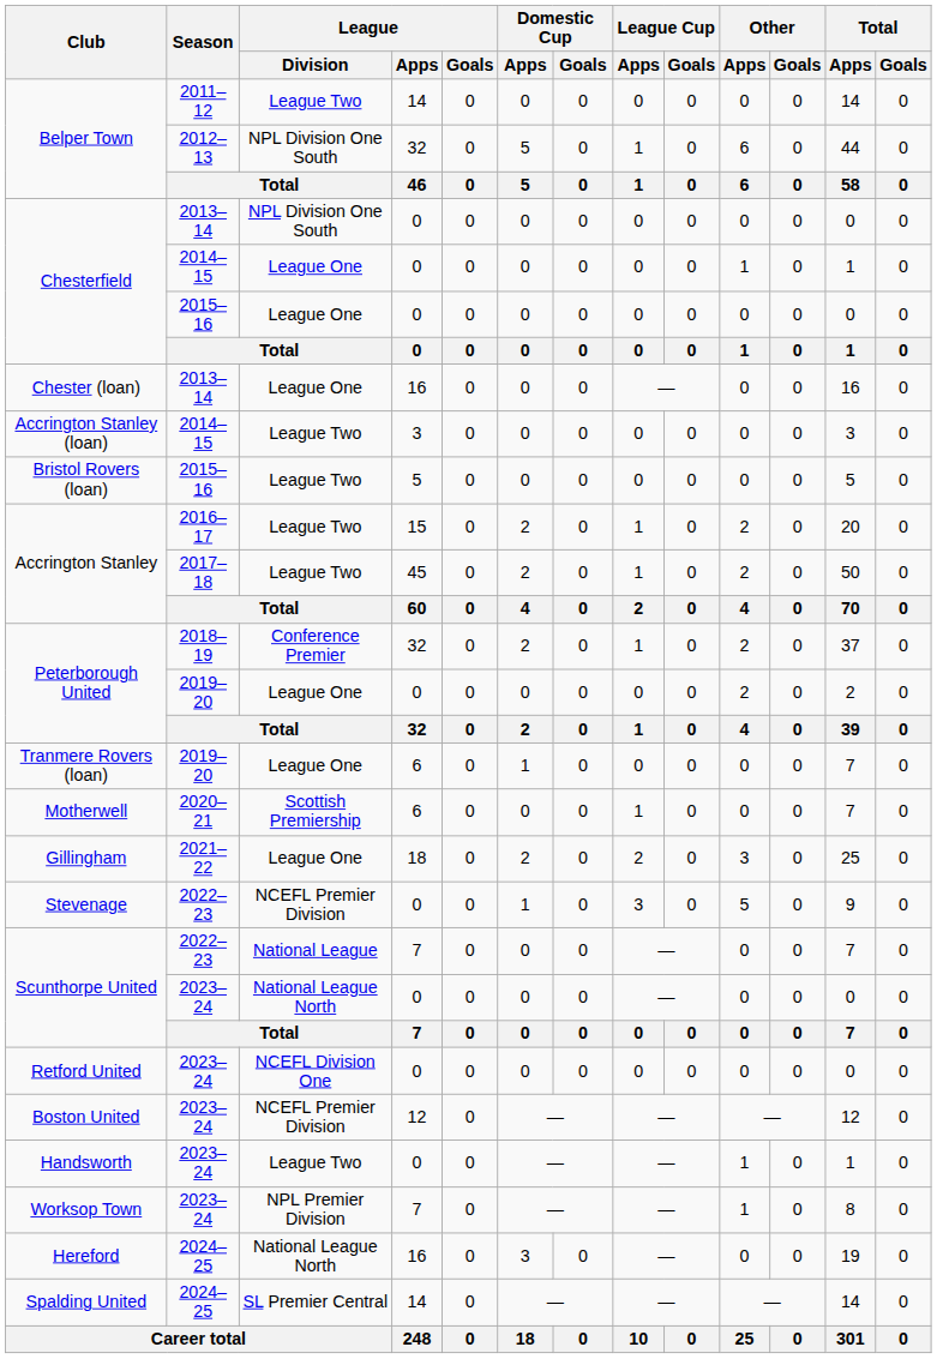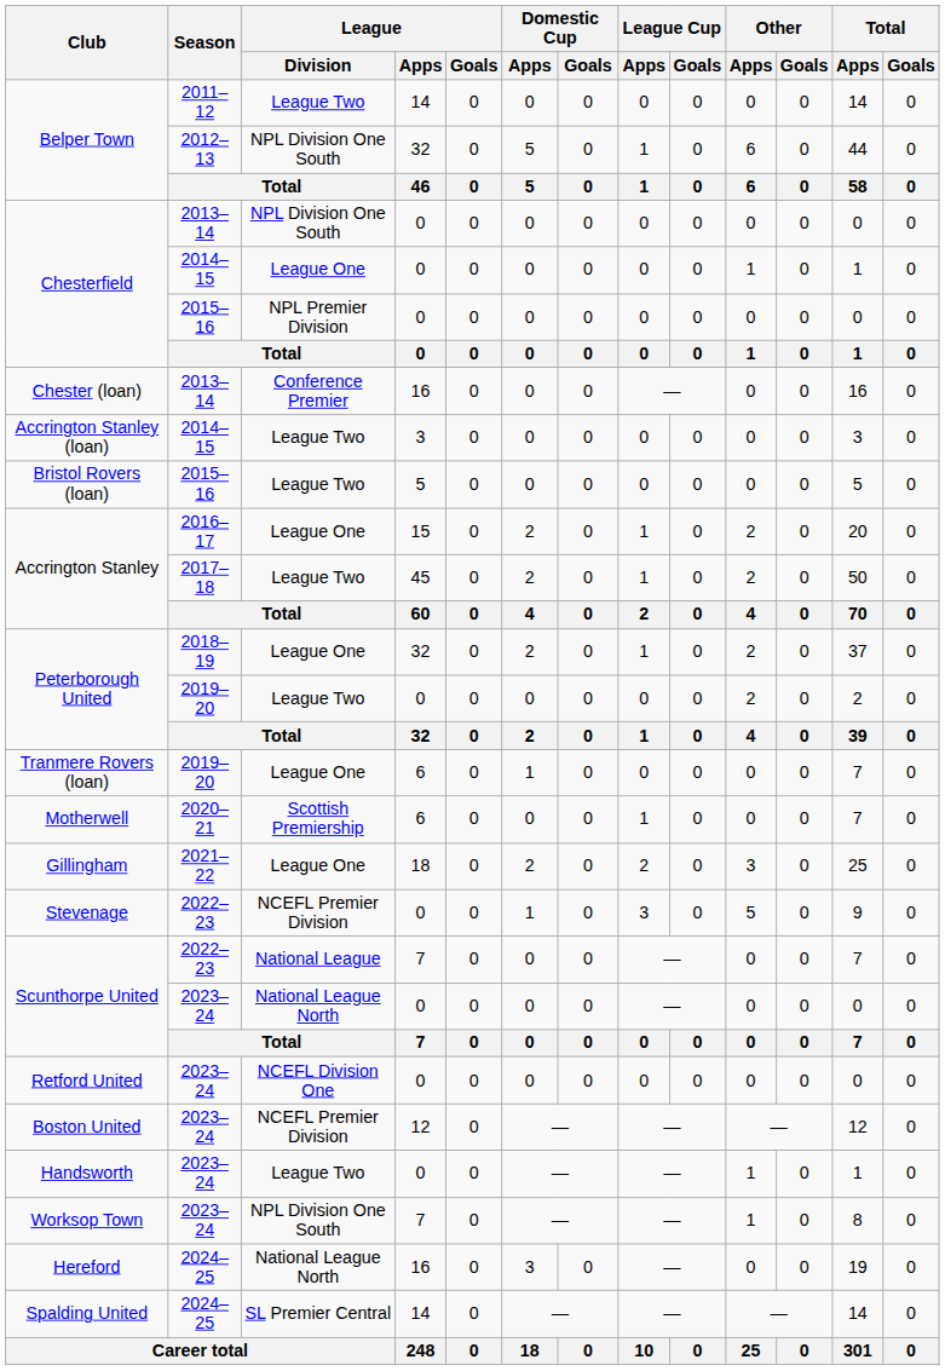Chesterfield / 2015–16 | League / Division: League One -> NPL Premier Division
Chester (loan) | League / Division: League One -> Conference Premier
Accrington Stanley / 2016–17 | League / Division: League Two -> League One
Peterborough United / 2018–19 | League / Division: Conference Premier -> League One
Peterborough United / 2019–20 | League / Division: League One -> League Two
Worksop Town | League / Division: NPL Premier Division -> NPL Division One South
